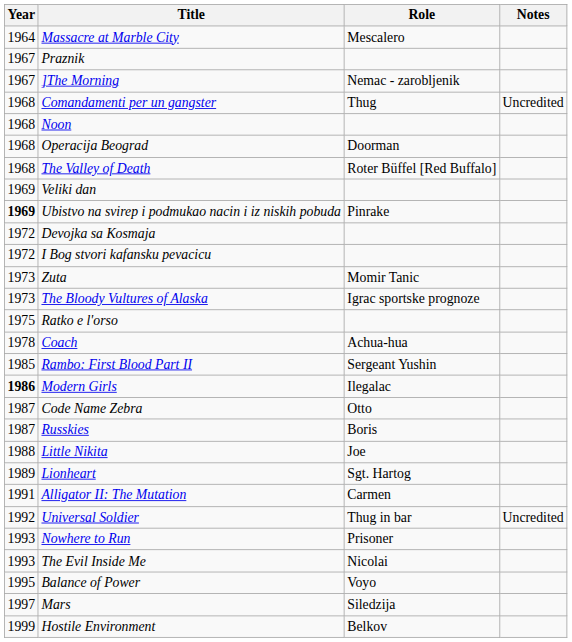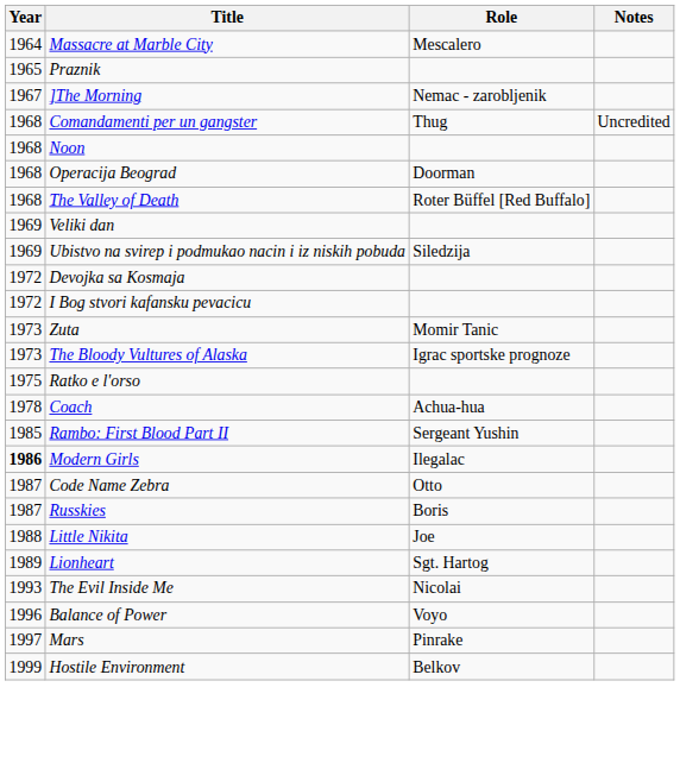Praznik | Year: 1967 -> 1965
Ubistvo na svirep i podmukao nacin i iz niskih pobuda | Year: bold -> normal
Ubistvo na svirep i podmukao nacin i iz niskih pobuda | Role: Pinrake -> Siledzija
- row: 1991 | Alligator II: The Mutation | Carmen
- row: 1992 | Universal Soldier | Thug in bar | Uncredited
- row: 1993 | Nowhere to Run | Prisoner
Balance of Power | Year: 1995 -> 1996
Mars | Role: Siledzija -> Pinrake
